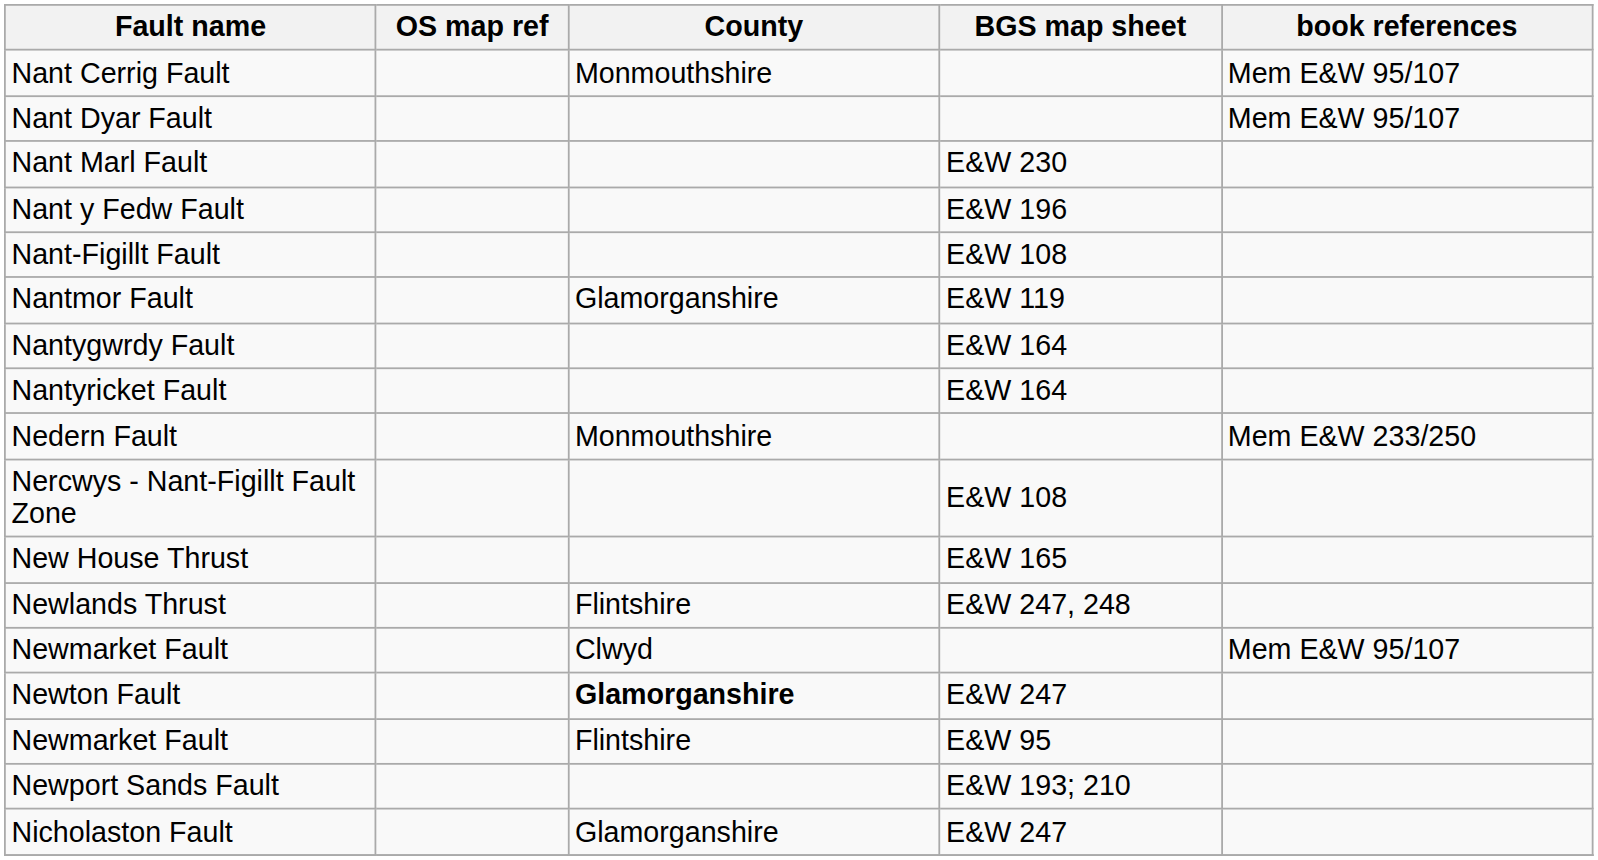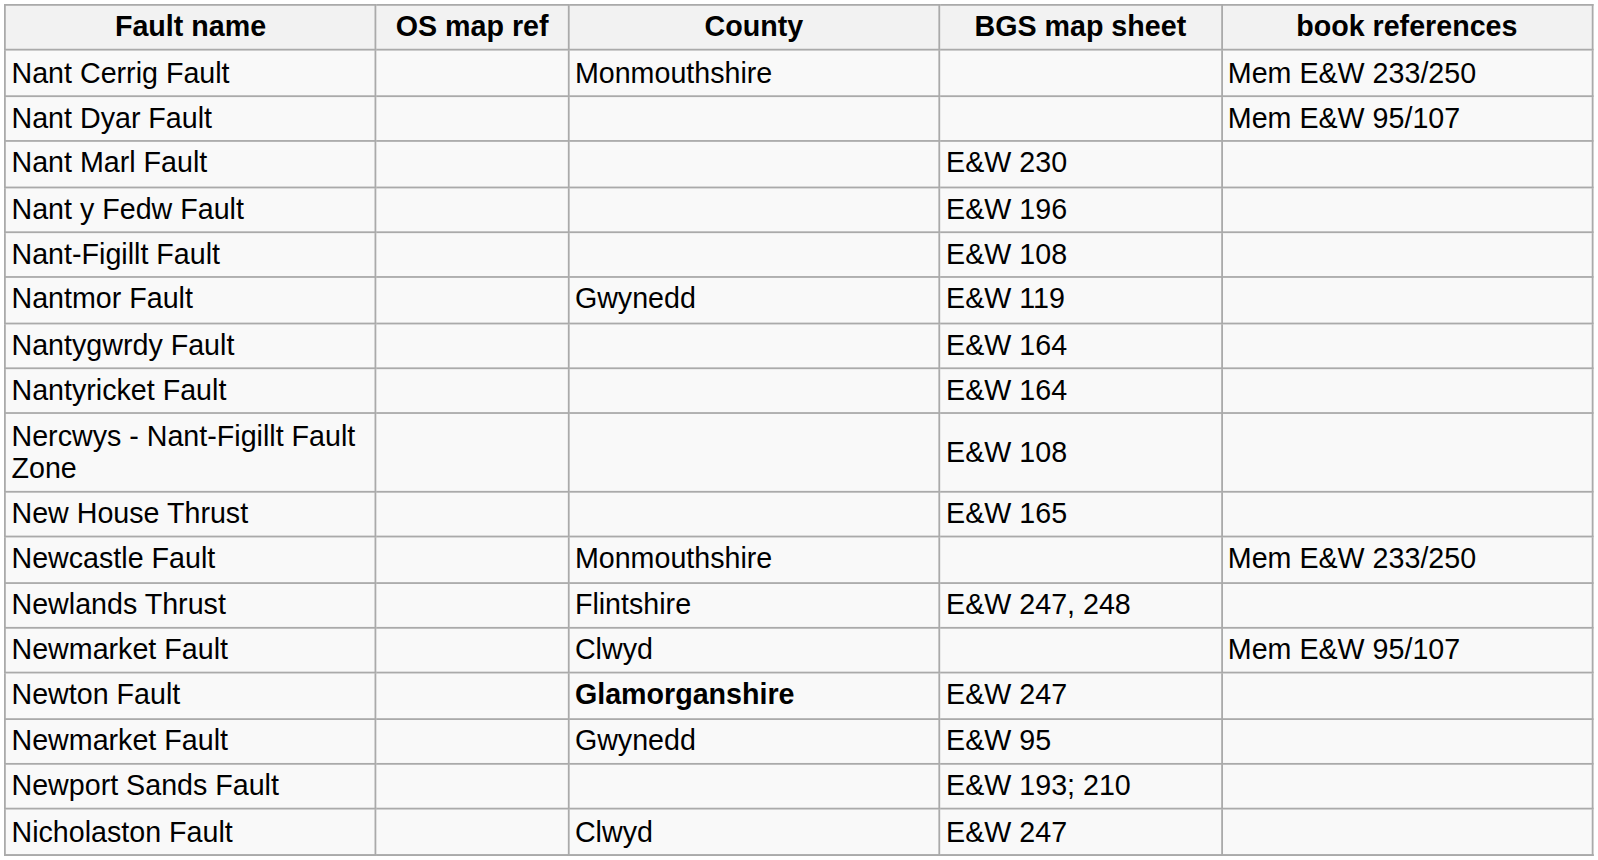Nant Cerrig Fault | book references: Mem E&W 95/107 -> Mem E&W 233/250
Nantmor Fault | County: Glamorganshire -> Gwynedd
- row: Nedern Fault | Monmouthshire | Mem E&W 233/250
+ row: Newcastle Fault | Monmouthshire | Mem E&W 233/250
Newmarket Fault / E&W 95 | County: Flintshire -> Gwynedd
Nicholaston Fault | County: Glamorganshire -> Clwyd
